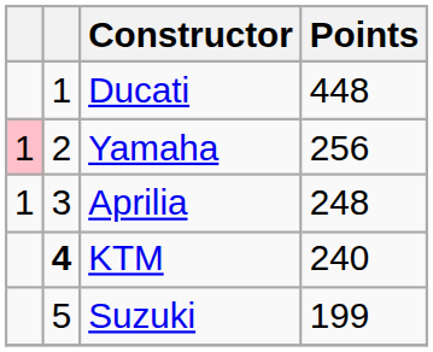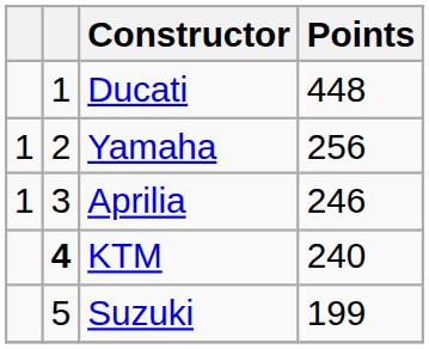Yamaha | column 1: pink background -> no background
Aprilia | Points: 248 -> 246
